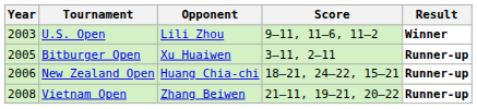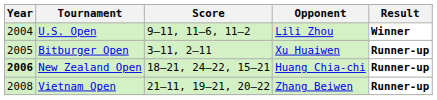columns swapped: Opponent <-> Score
U.S. Open | Year: 2003 -> 2004
New Zealand Open | Year: normal -> bold
